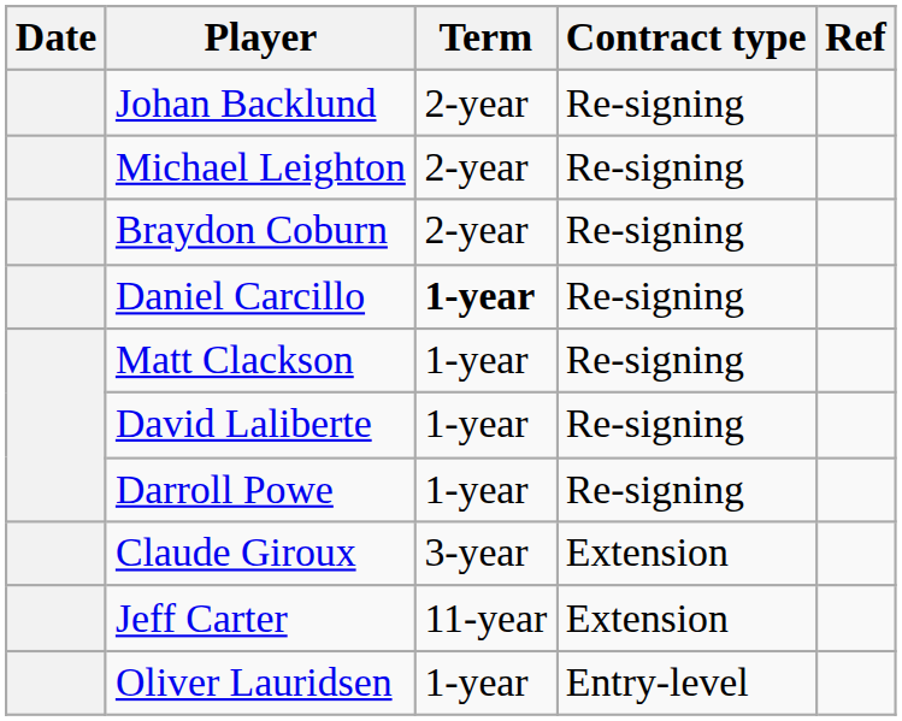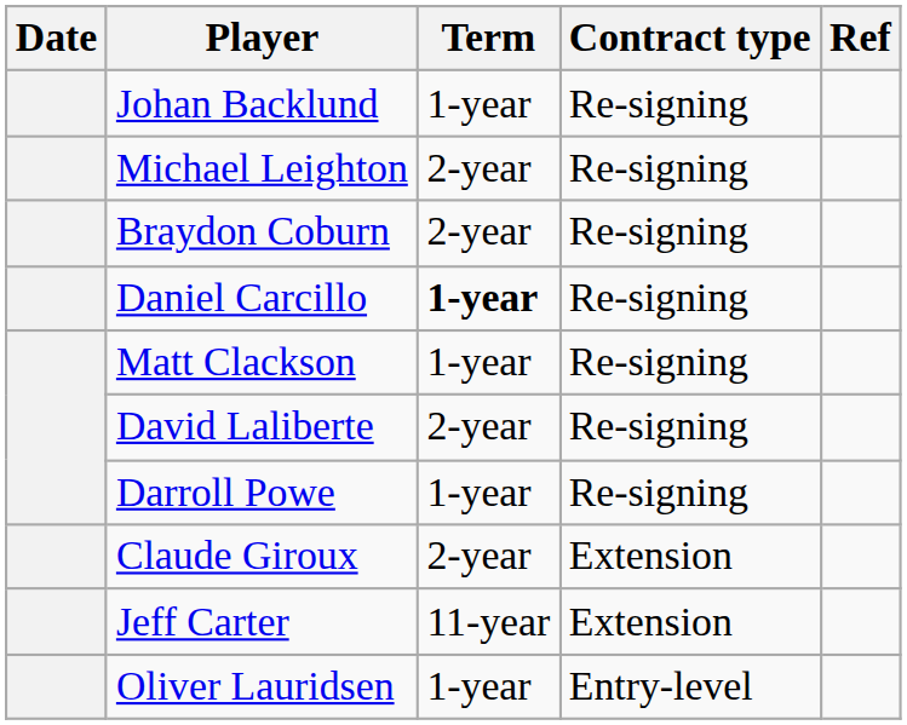Johan Backlund | Term: 2-year -> 1-year
David Laliberte | Term: 1-year -> 2-year
Claude Giroux | Term: 3-year -> 2-year
